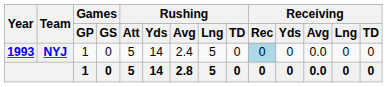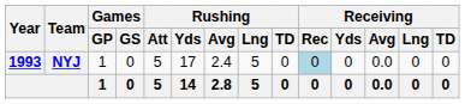NYJ | Rushing / Yds: 14 -> 17
